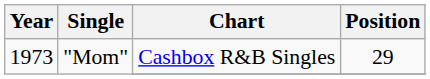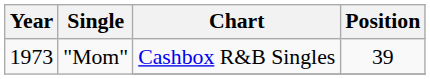"Mom" / Cashbox R&B Singles | Position: 29 -> 39
